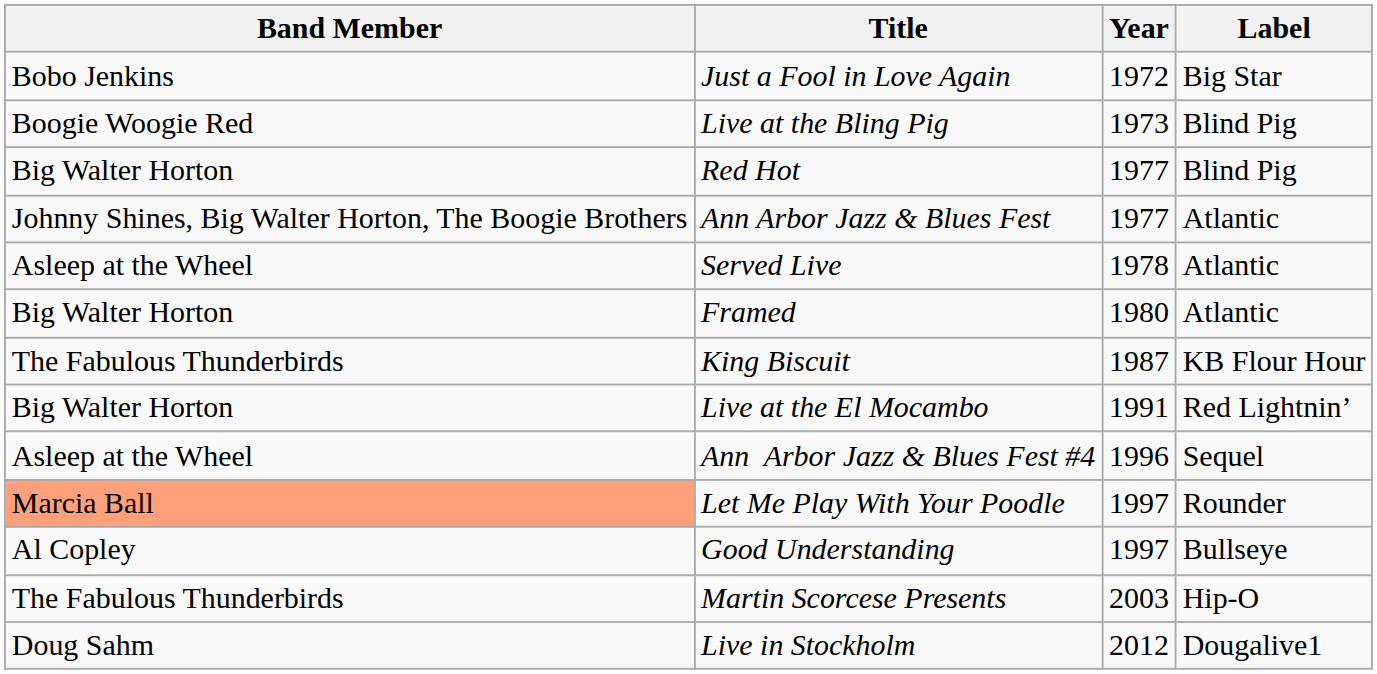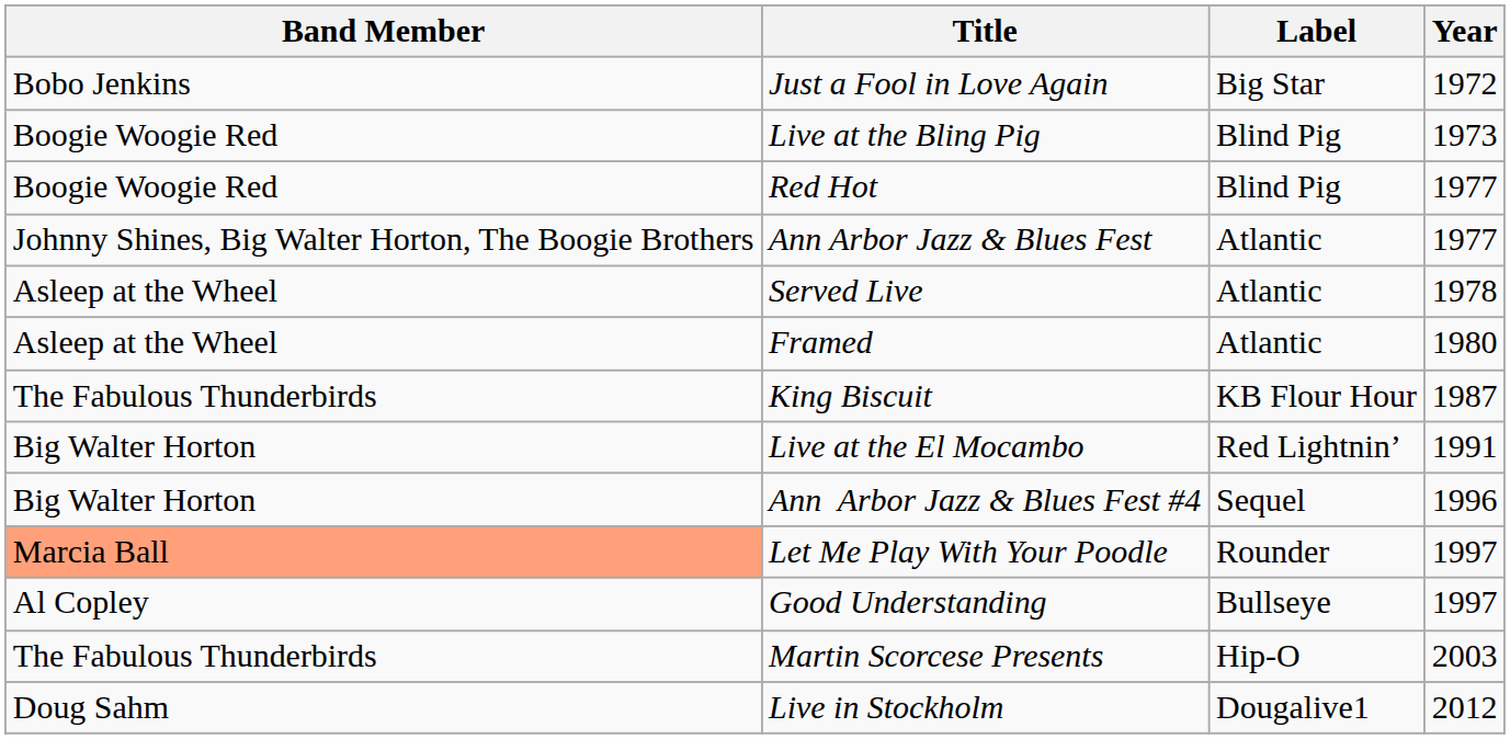columns swapped: Label <-> Year
Red Hot | Band Member: Big Walter Horton -> Boogie Woogie Red
Framed | Band Member: Big Walter Horton -> Asleep at the Wheel
Ann Arbor Jazz & Blues Fest #4 | Band Member: Asleep at the Wheel -> Big Walter Horton
